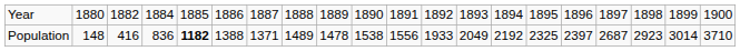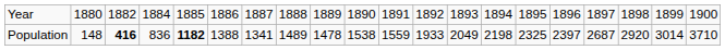Population | column 3: normal -> bold
Population | column 7: 1371 -> 1341
Population | column 11: 1556 -> 1559
Population | column 14: 2192 -> 2198
Population | column 18: 2923 -> 2920
